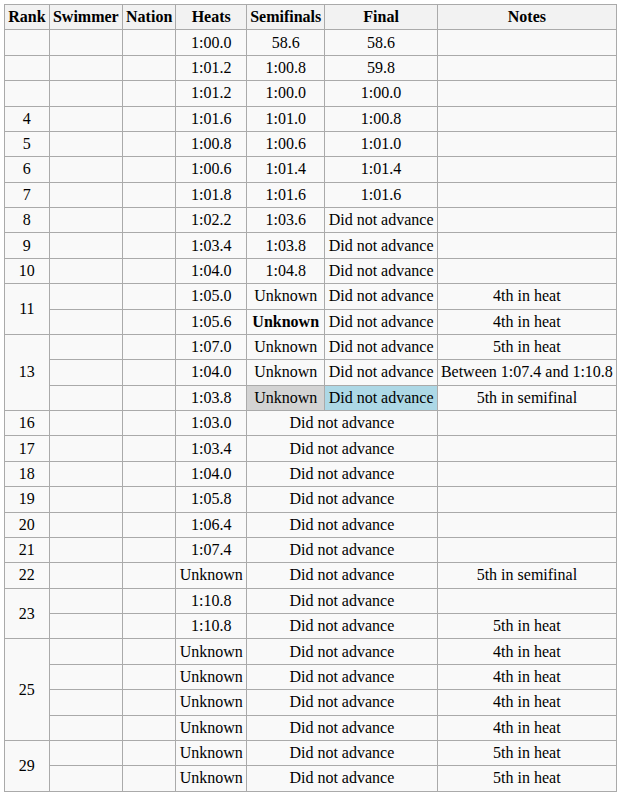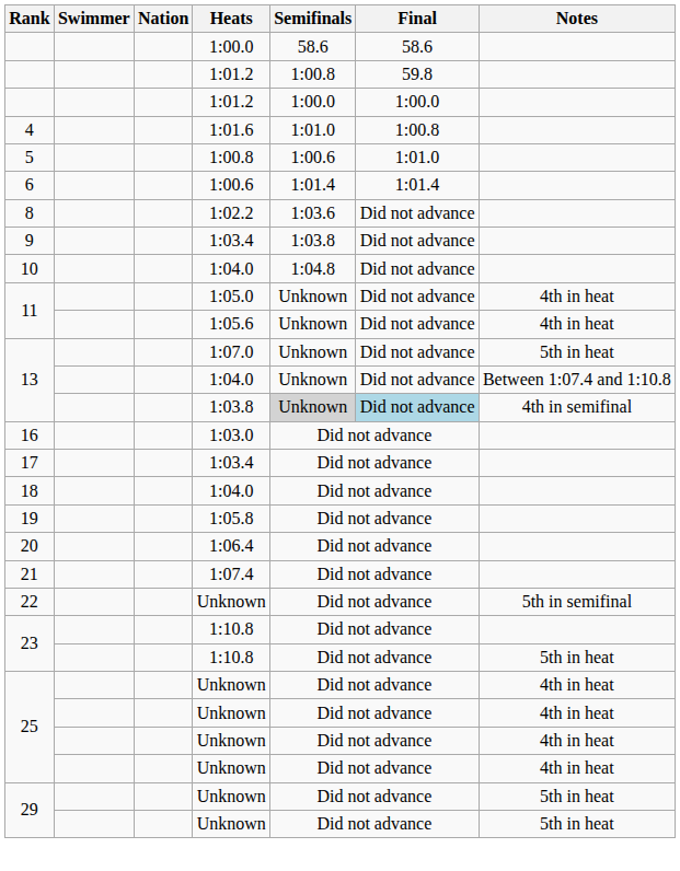- row: 7 | 1:01.8 | 1:01.6 | 1:01.6
11 / 1:05.6 | Semifinals: bold -> normal
13 / 1:03.8 | Notes: 5th in semifinal -> 4th in semifinal
